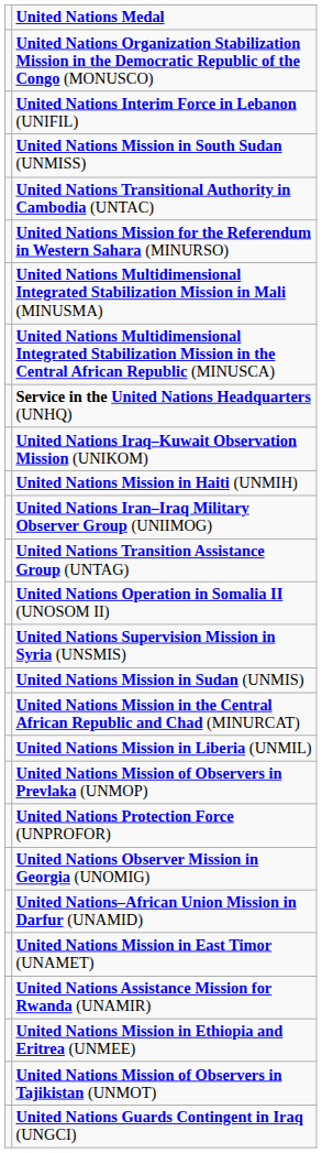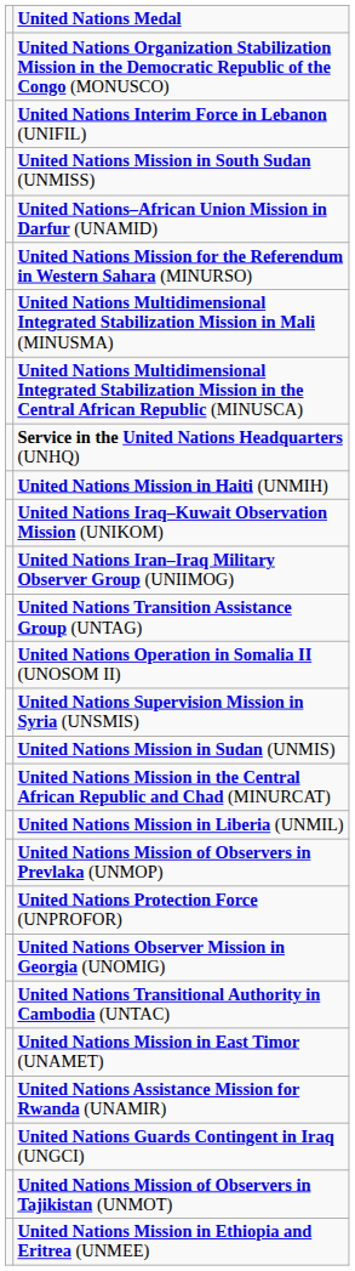rows swapped: United Nations–African Union Mission in Darfur (UNAMID) <-> United Nations Transitional Authority in Cambodia (UNTAC)
rows swapped: United Nations Mission in Haiti (UNMIH) <-> United Nations Iraq–Kuwait Observation Mission (UNIKOM)
rows swapped: United Nations Mission in Ethiopia and Eritrea (UNMEE) <-> United Nations Guards Contingent in Iraq (UNGCI)
